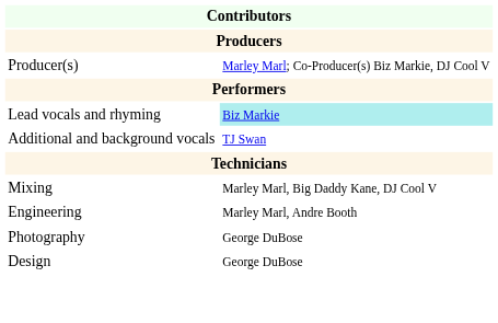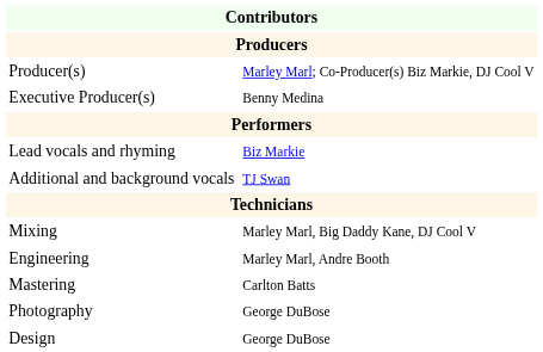+ row: Executive Producer(s) | Benny Medina
Lead vocals and rhyming | column 2: paleturquoise background -> no background
+ row: Mastering | Carlton Batts
